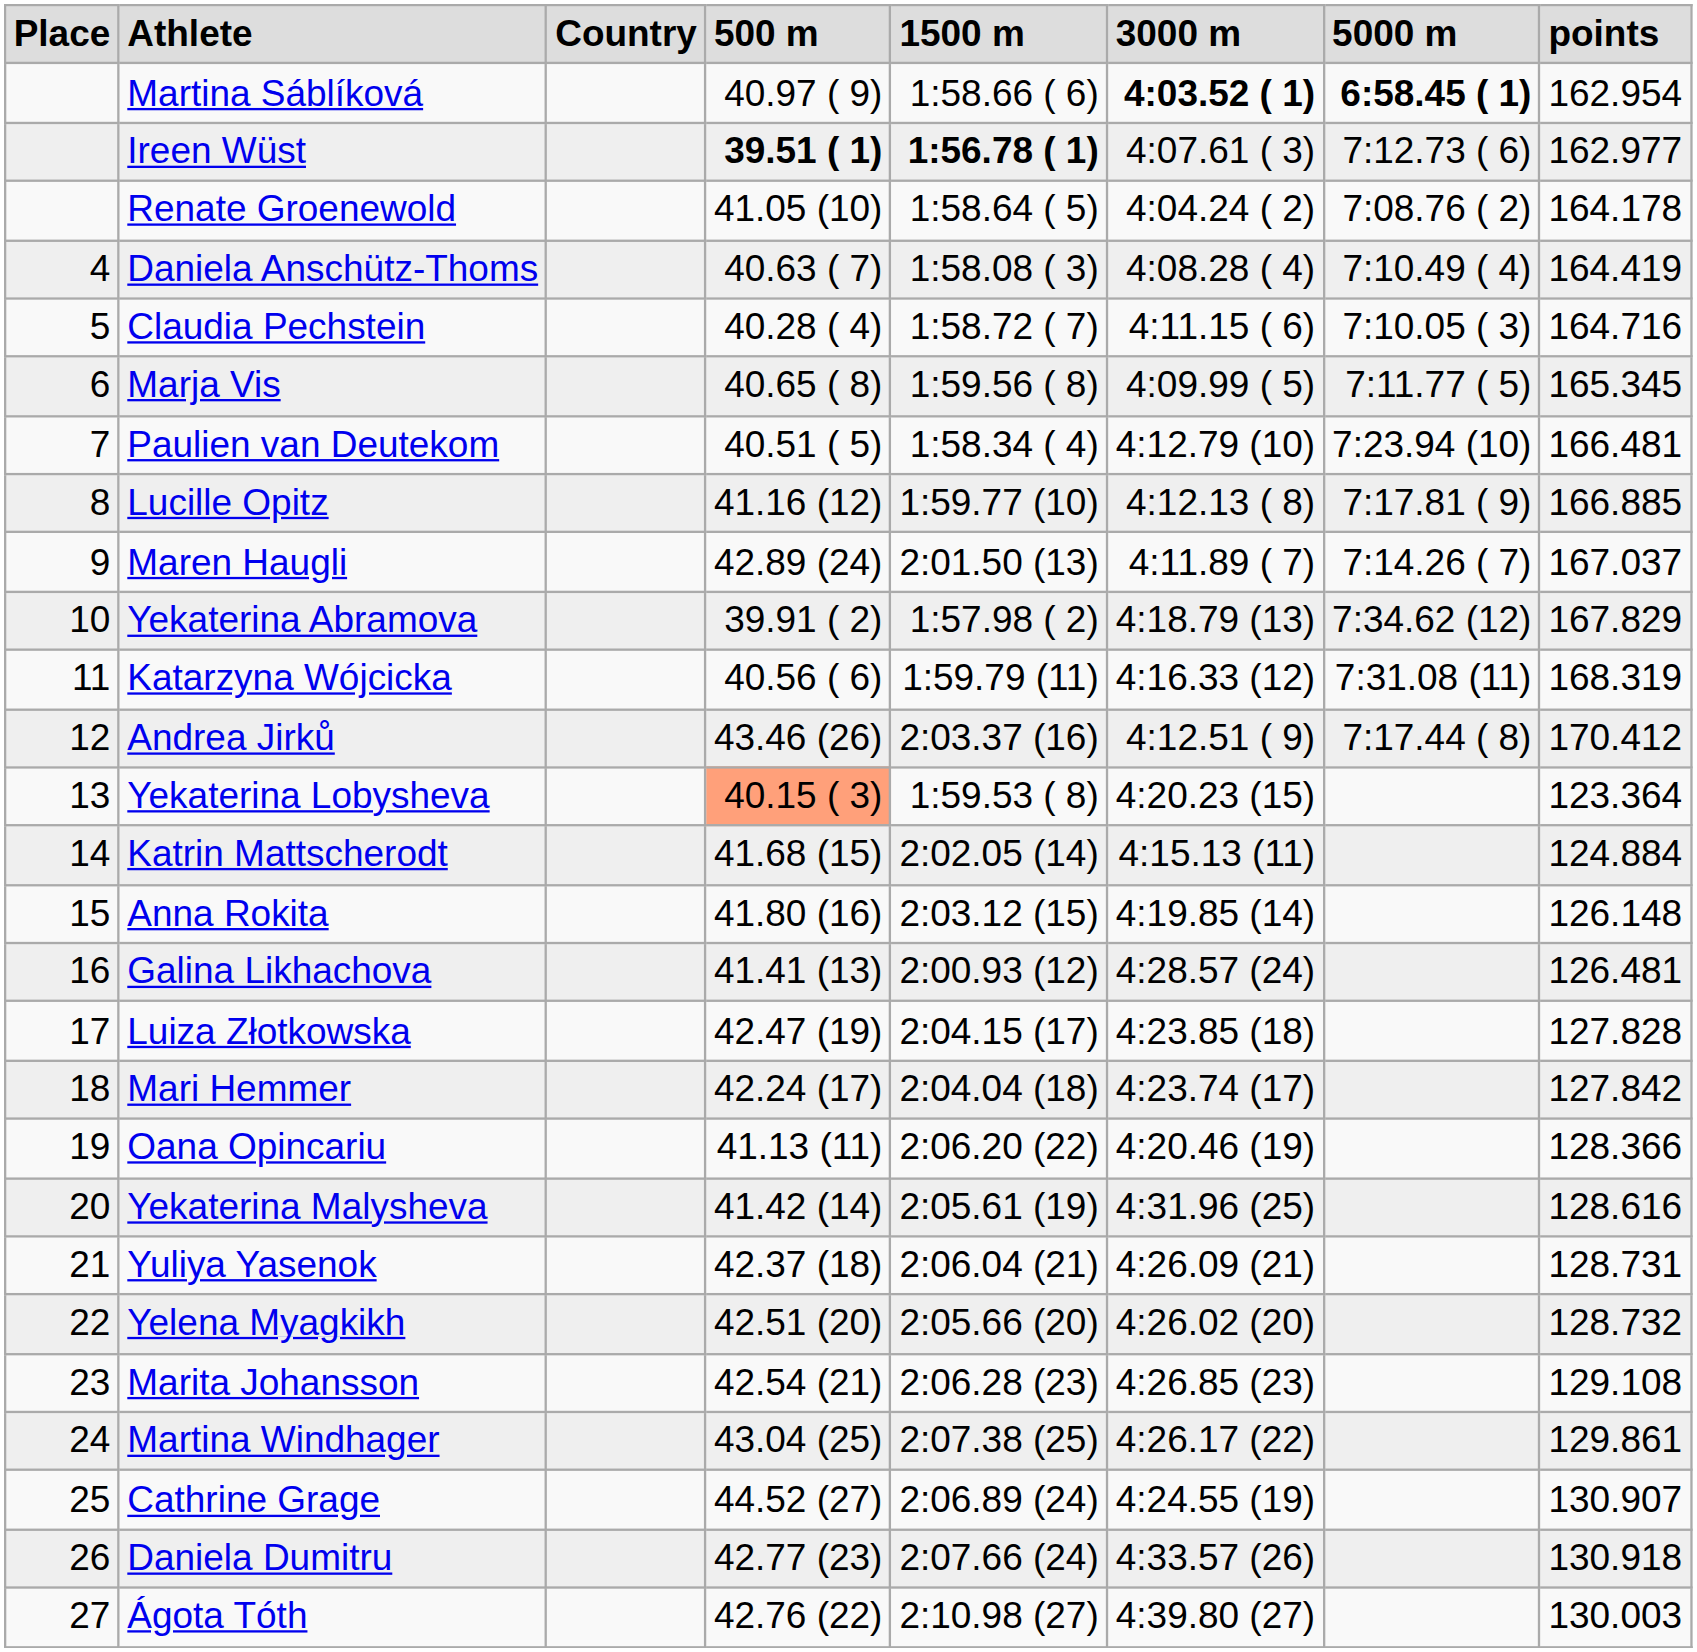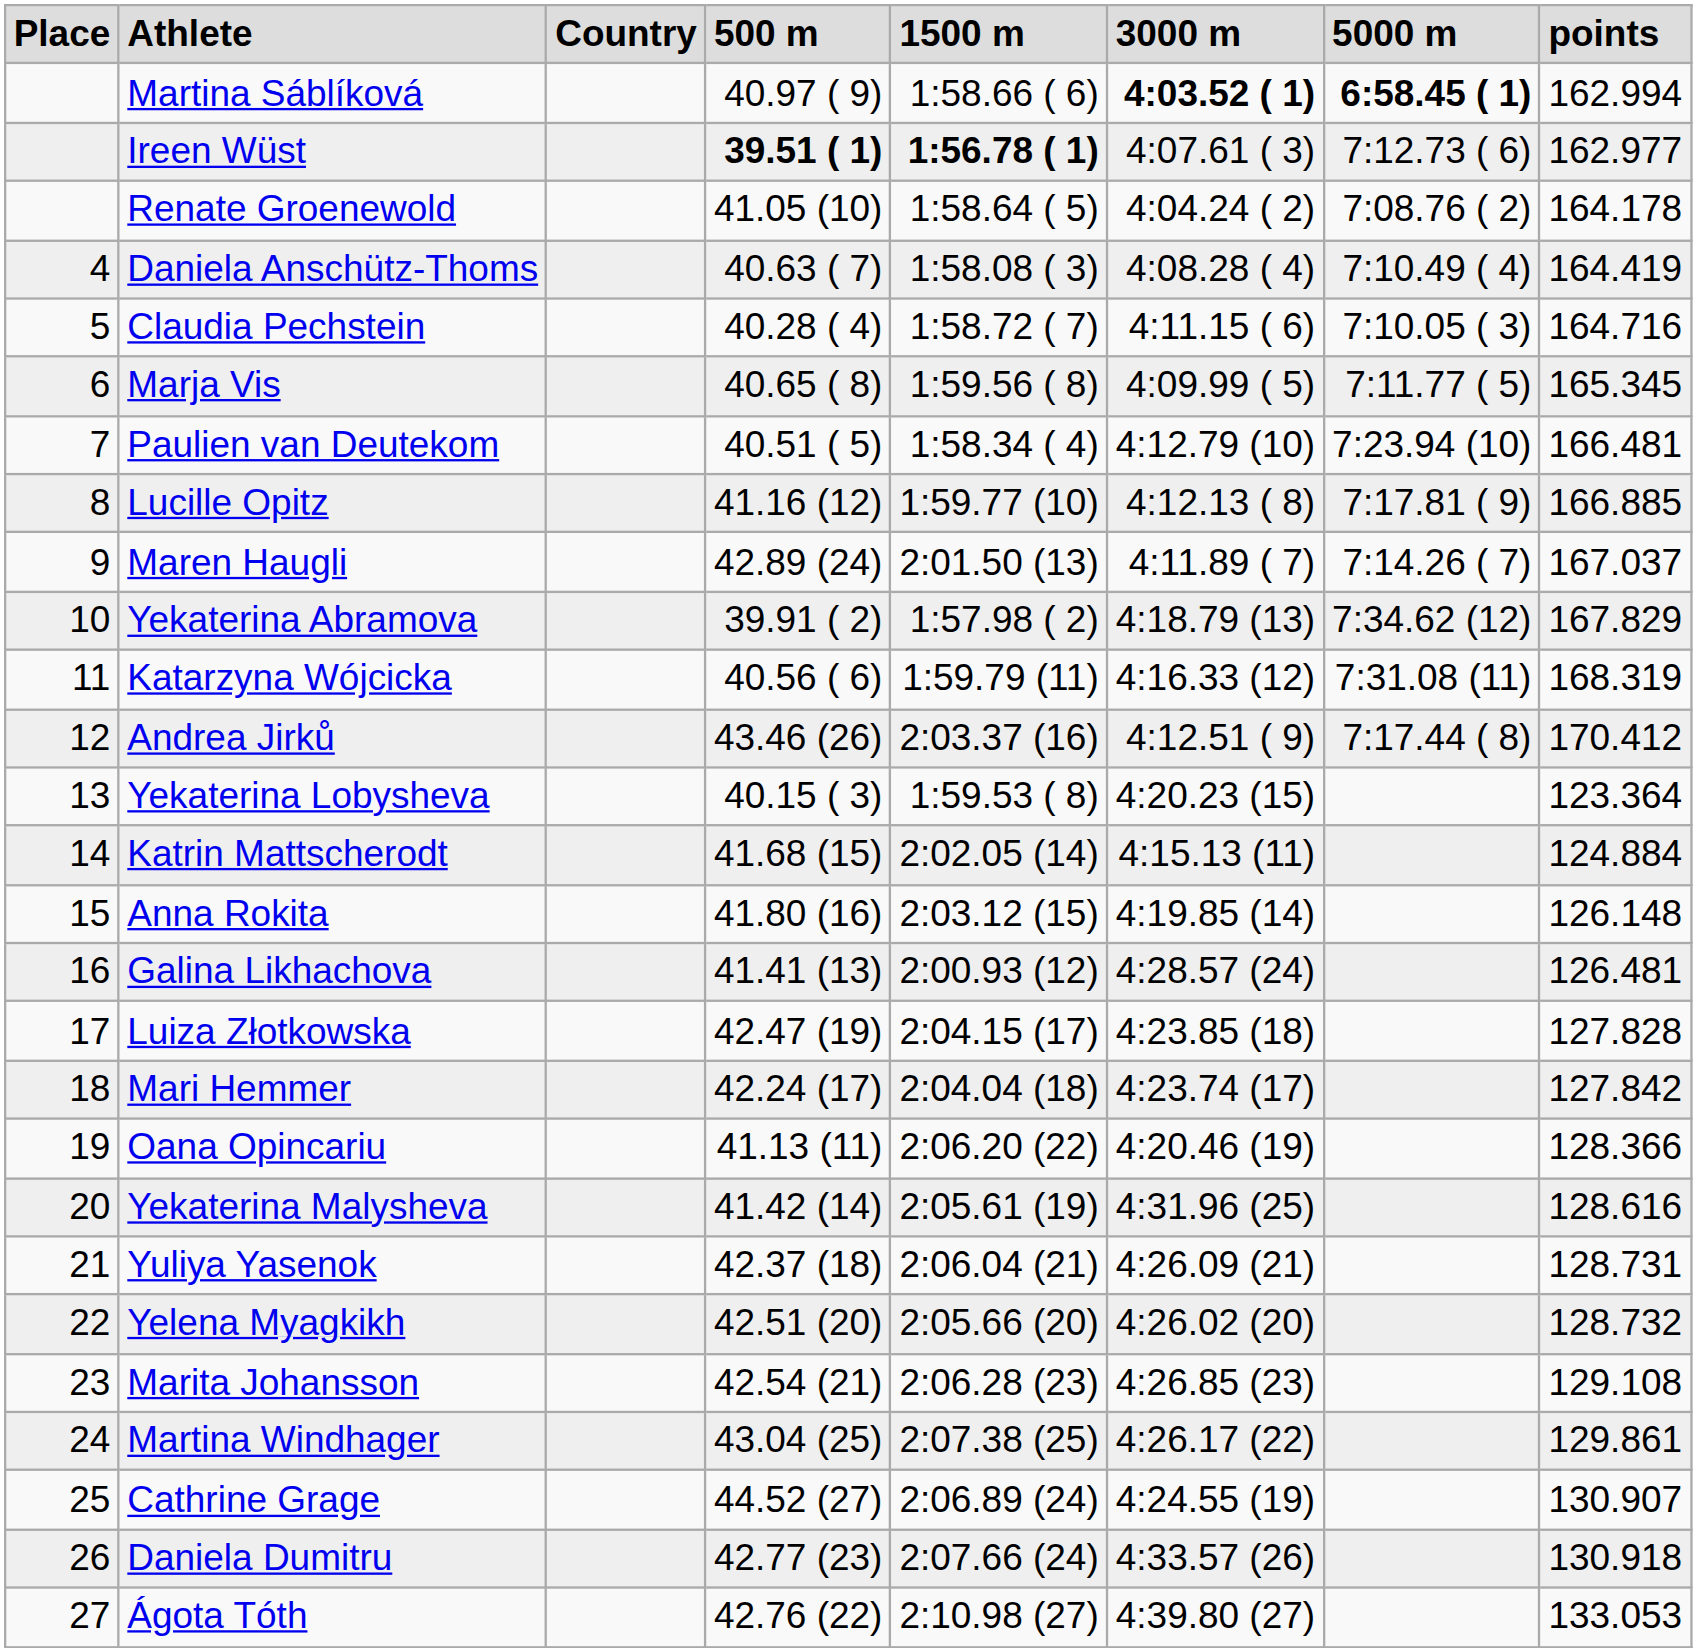Martina Sáblíková | points: 162.954 -> 162.994
Yekaterina Lobysheva | 500 m: lightsalmon background -> no background
Ágota Tóth | points: 130.003 -> 133.053
